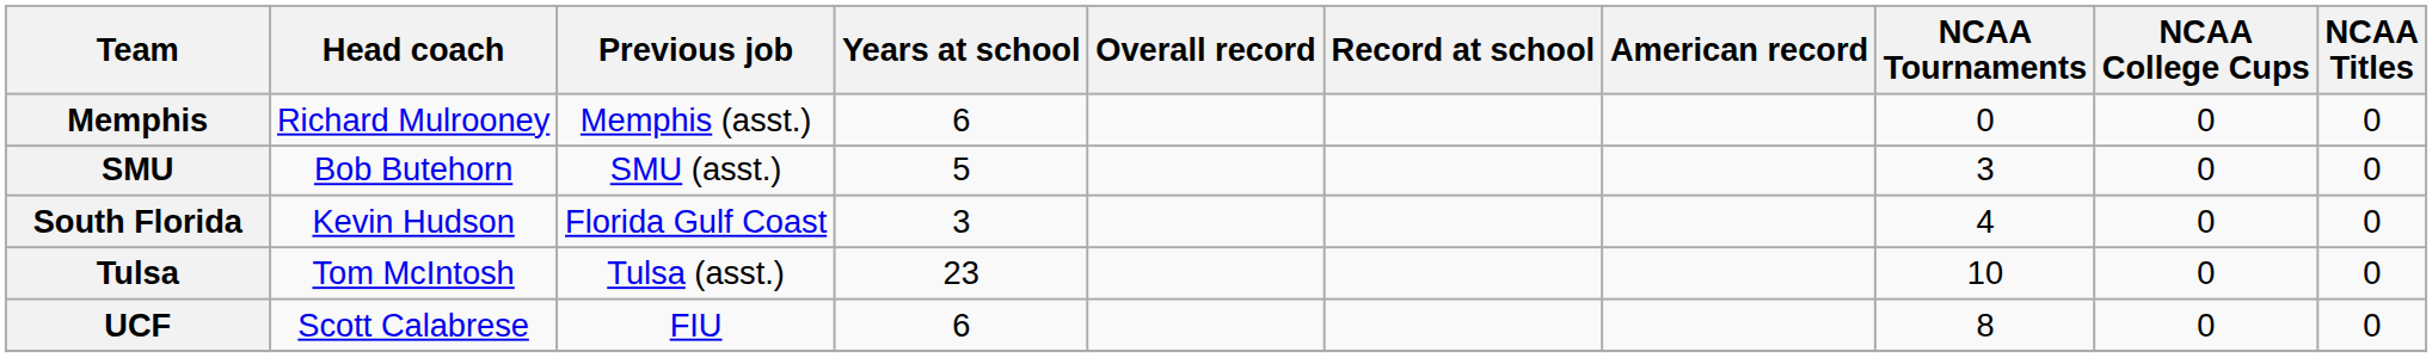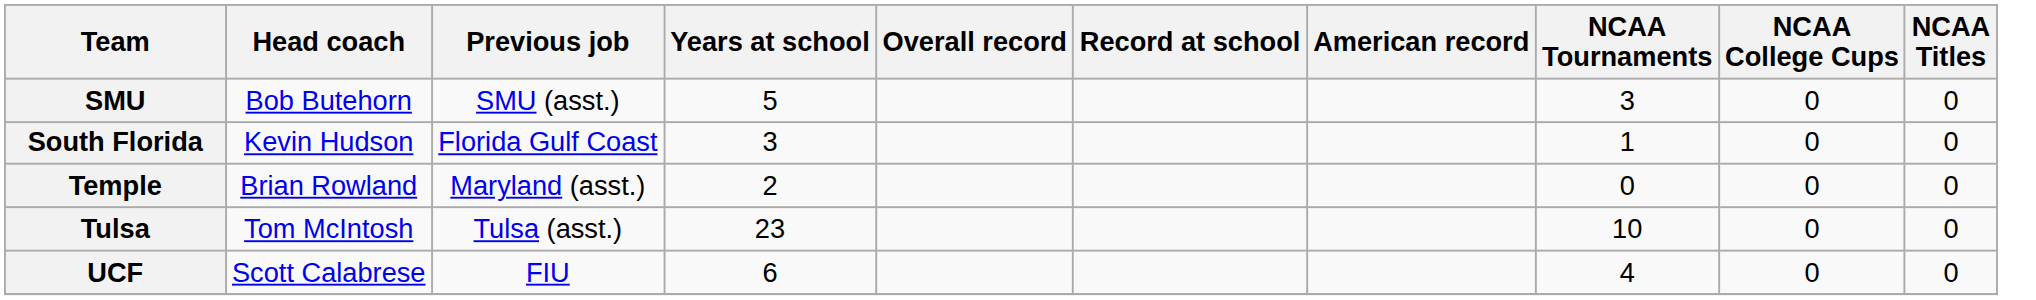- row: Memphis | Richard Mulrooney | Memphis (asst.) | 6 | 0 | 0 | 0
South Florida | NCAA Tournaments: 4 -> 1
+ row: Temple | Brian Rowland | Maryland (asst.) | 2 | 0 | 0 | 0
UCF | NCAA Tournaments: 8 -> 4
